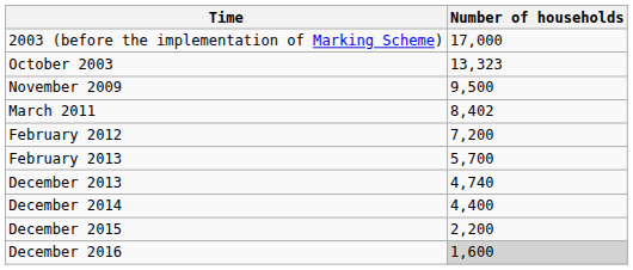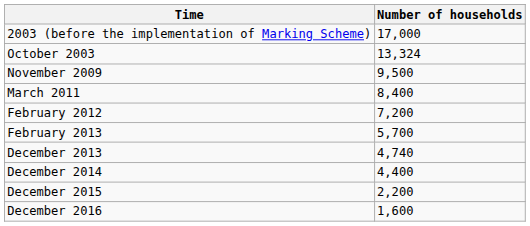October 2003 | Number of households: 13,323 -> 13,324
March 2011 | Number of households: 8,402 -> 8,400
December 2016 | Number of households: lightgrey background -> no background
